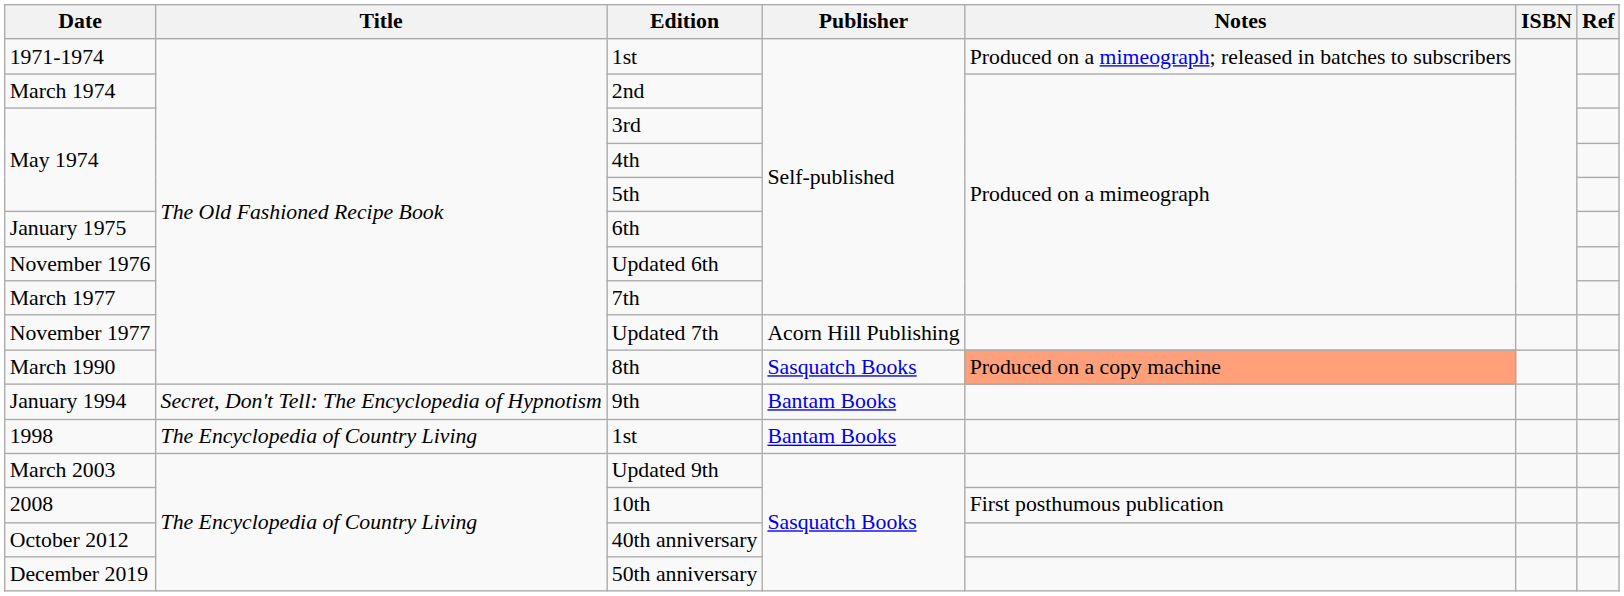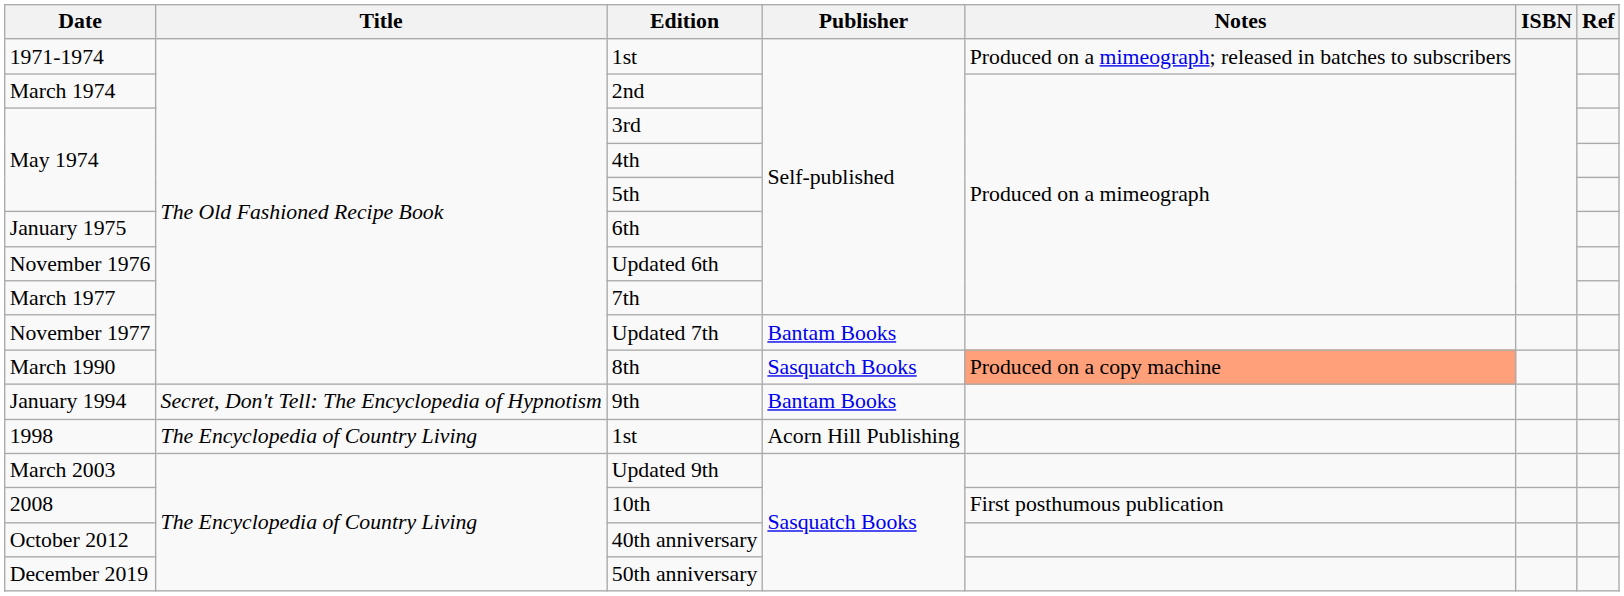Updated 7th | Publisher: Acorn Hill Publishing -> Bantam Books
1998 / 1st | Publisher: Bantam Books -> Acorn Hill Publishing
